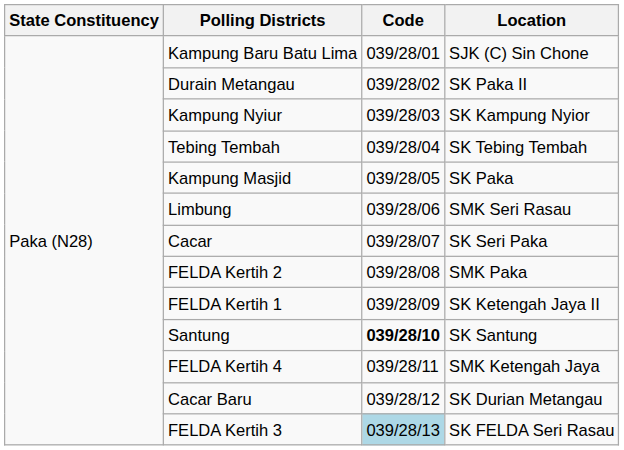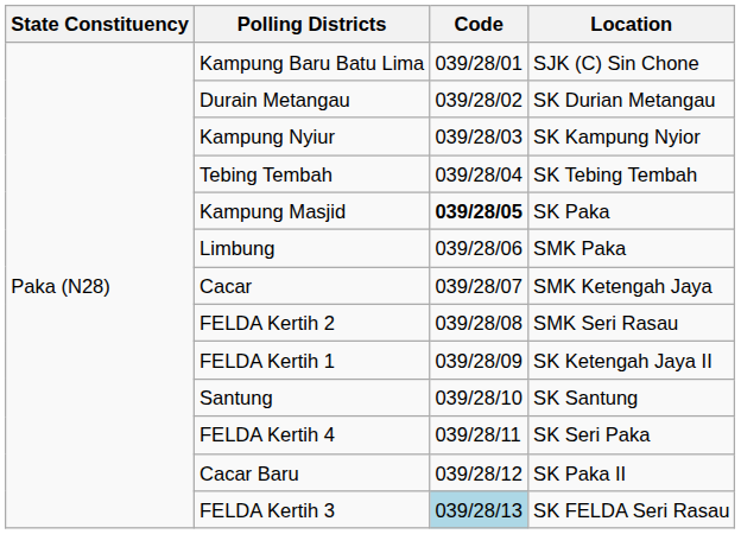Durain Metangau | Location: SK Paka II -> SK Durian Metangau
Kampung Masjid | Code: normal -> bold
Limbung | Location: SMK Seri Rasau -> SMK Paka
Cacar | Location: SK Seri Paka -> SMK Ketengah Jaya
FELDA Kertih 2 | Location: SMK Paka -> SMK Seri Rasau
Santung | Code: bold -> normal
FELDA Kertih 4 | Location: SMK Ketengah Jaya -> SK Seri Paka
Cacar Baru | Location: SK Durian Metangau -> SK Paka II
